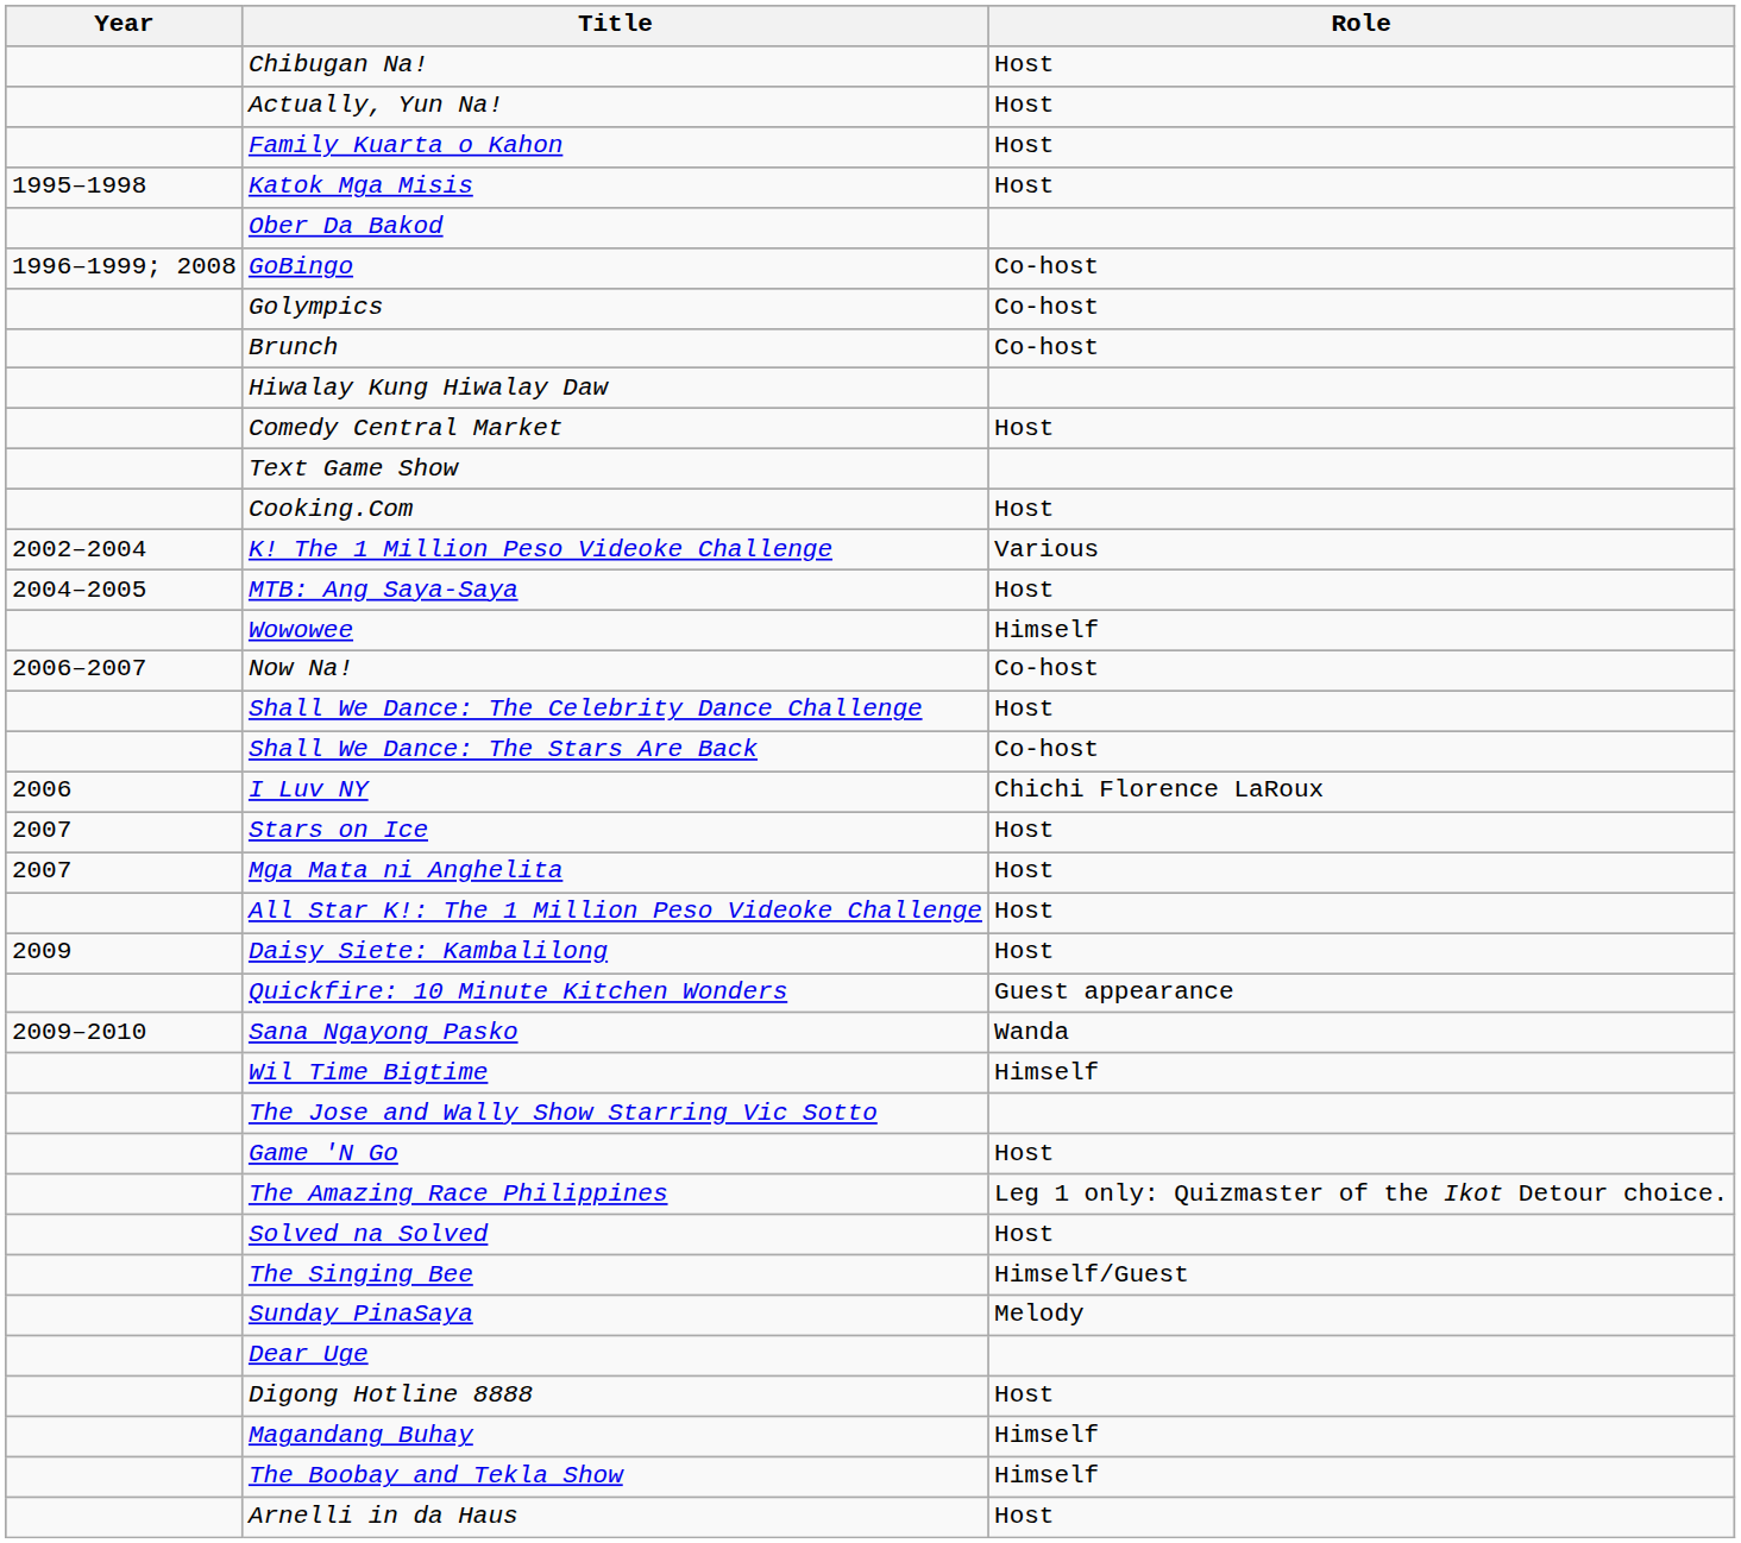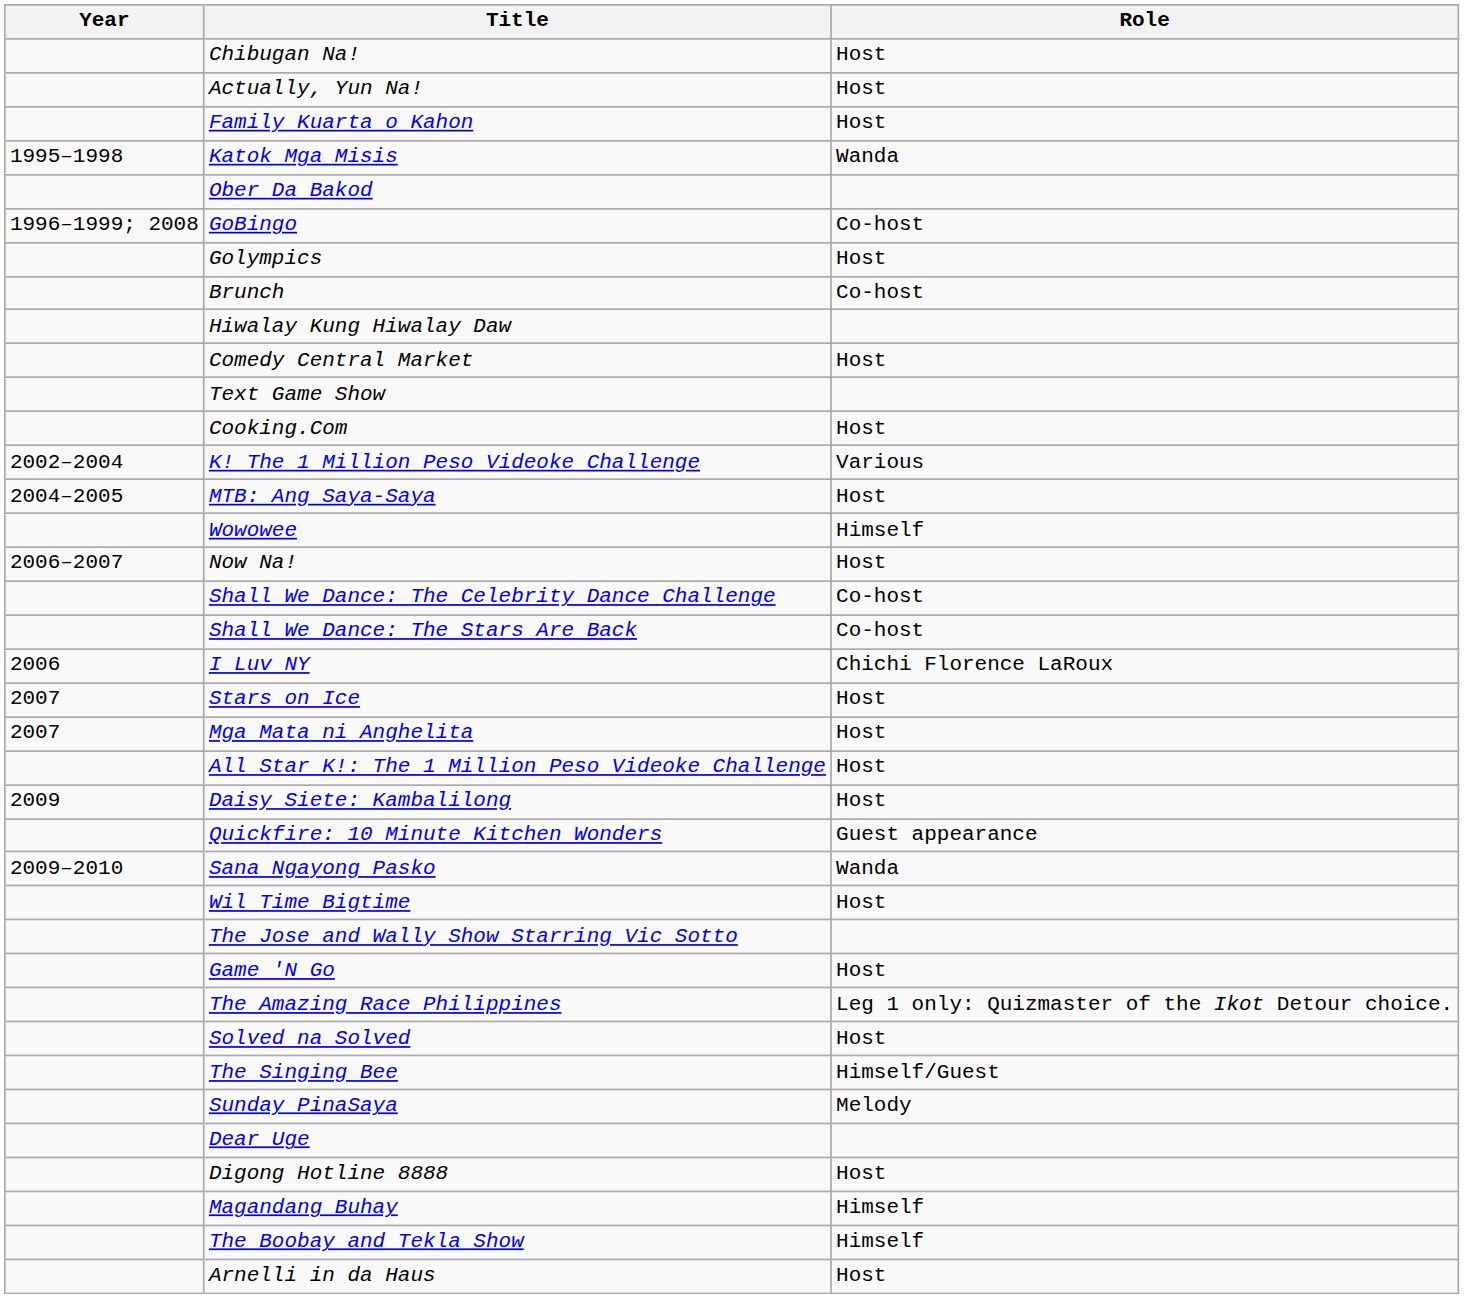Katok Mga Misis | Role: Host -> Wanda
Golympics | Role: Co-host -> Host
Now Na! | Role: Co-host -> Host
Shall We Dance: The Celebrity Dance Challenge | Role: Host -> Co-host
Wil Time Bigtime | Role: Himself -> Host
